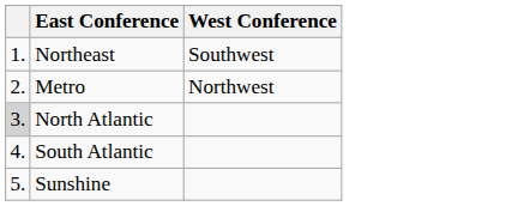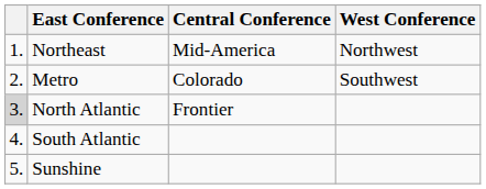+ column: Central Conference | Mid-America | Colorado | Frontier
Northeast | West Conference: Southwest -> Northwest
Metro | West Conference: Northwest -> Southwest
